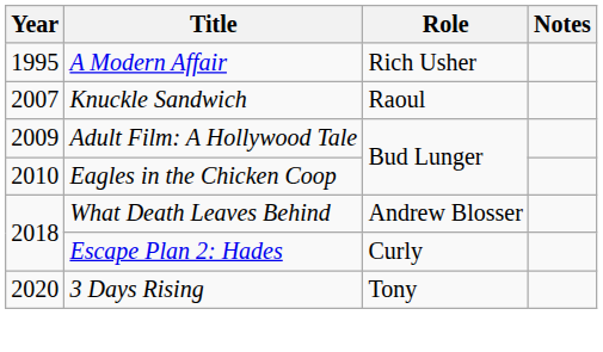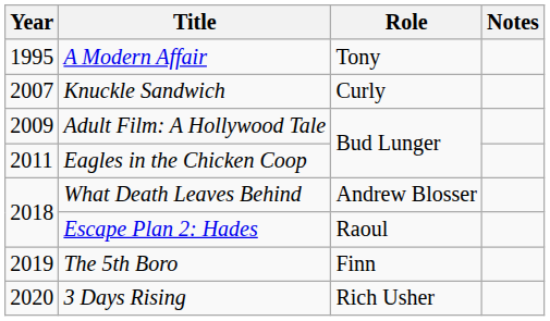A Modern Affair | Role: Rich Usher -> Tony
Knuckle Sandwich | Role: Raoul -> Curly
Eagles in the Chicken Coop | Year: 2010 -> 2011
Escape Plan 2: Hades | Role: Curly -> Raoul
+ row: 2019 | The 5th Boro | Finn
3 Days Rising | Role: Tony -> Rich Usher
